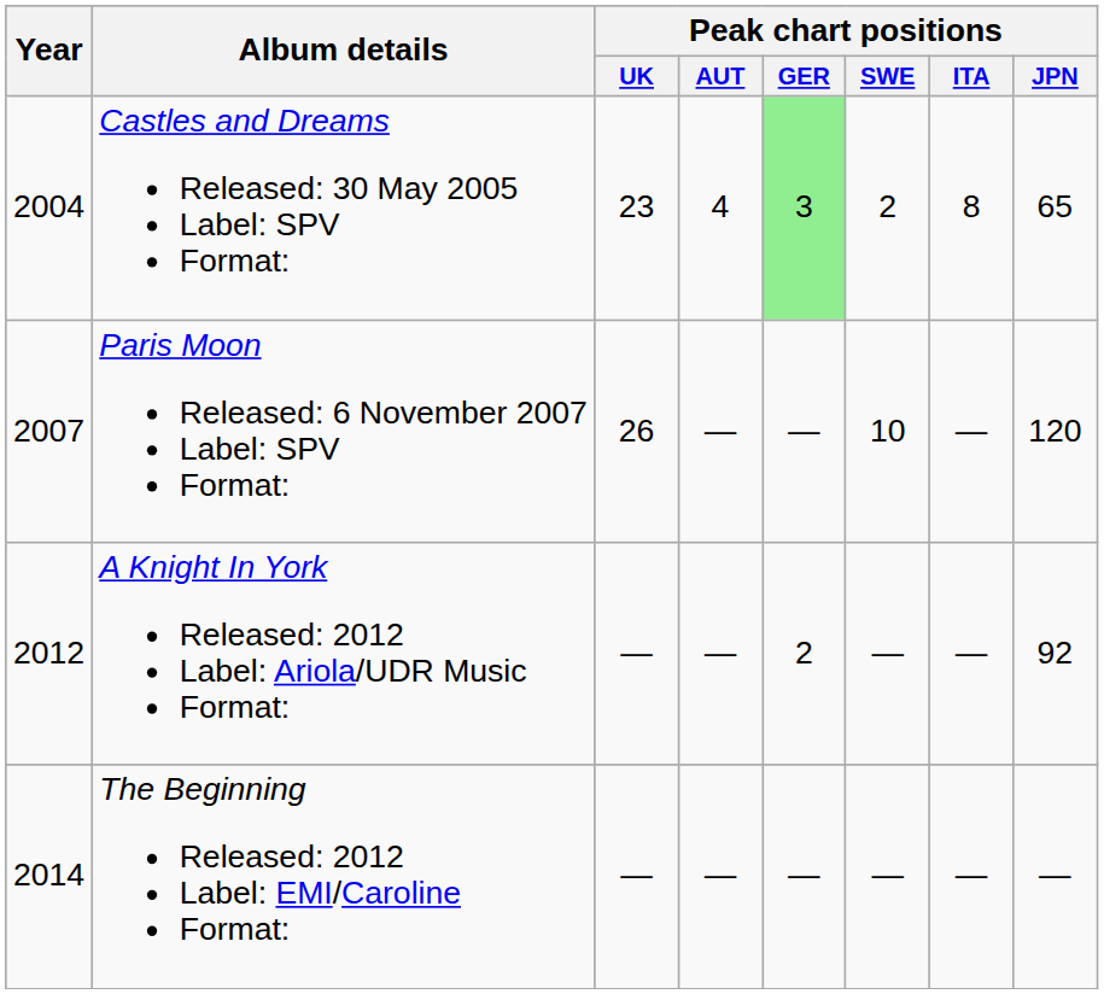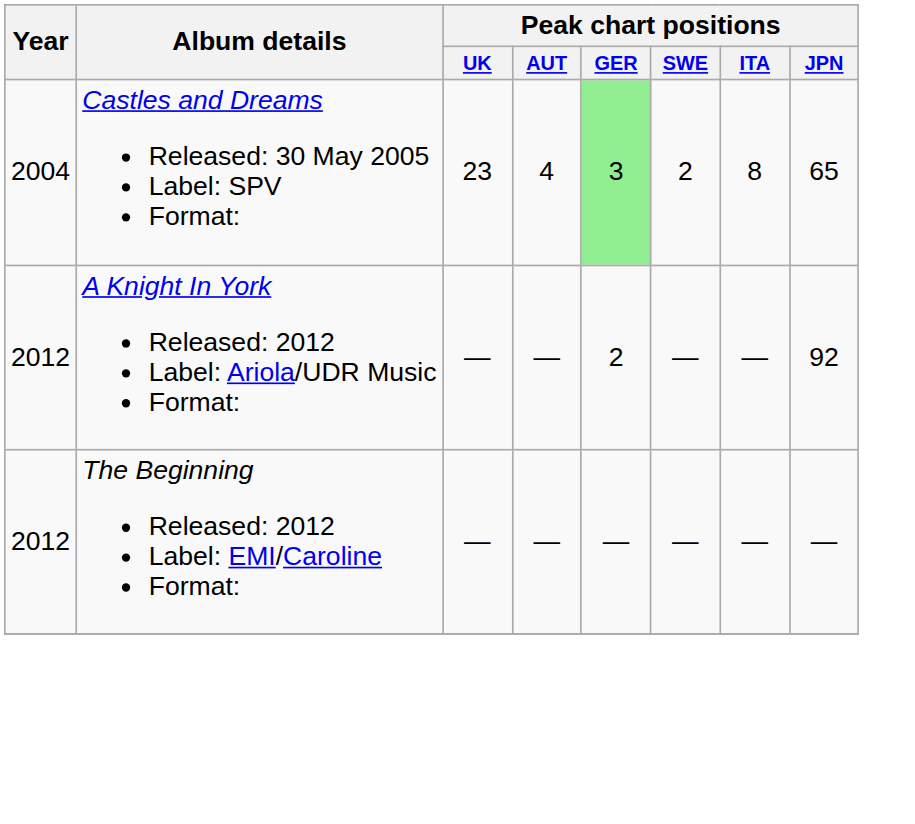- row: 2007 | Paris Moon Released: 6 November 2007 Label: SPV Format: | 26 | — | — | 10 | — | 120
The Beginning Released: 2012 Label: EMI/Caroline Format: | Year: 2014 -> 2012
